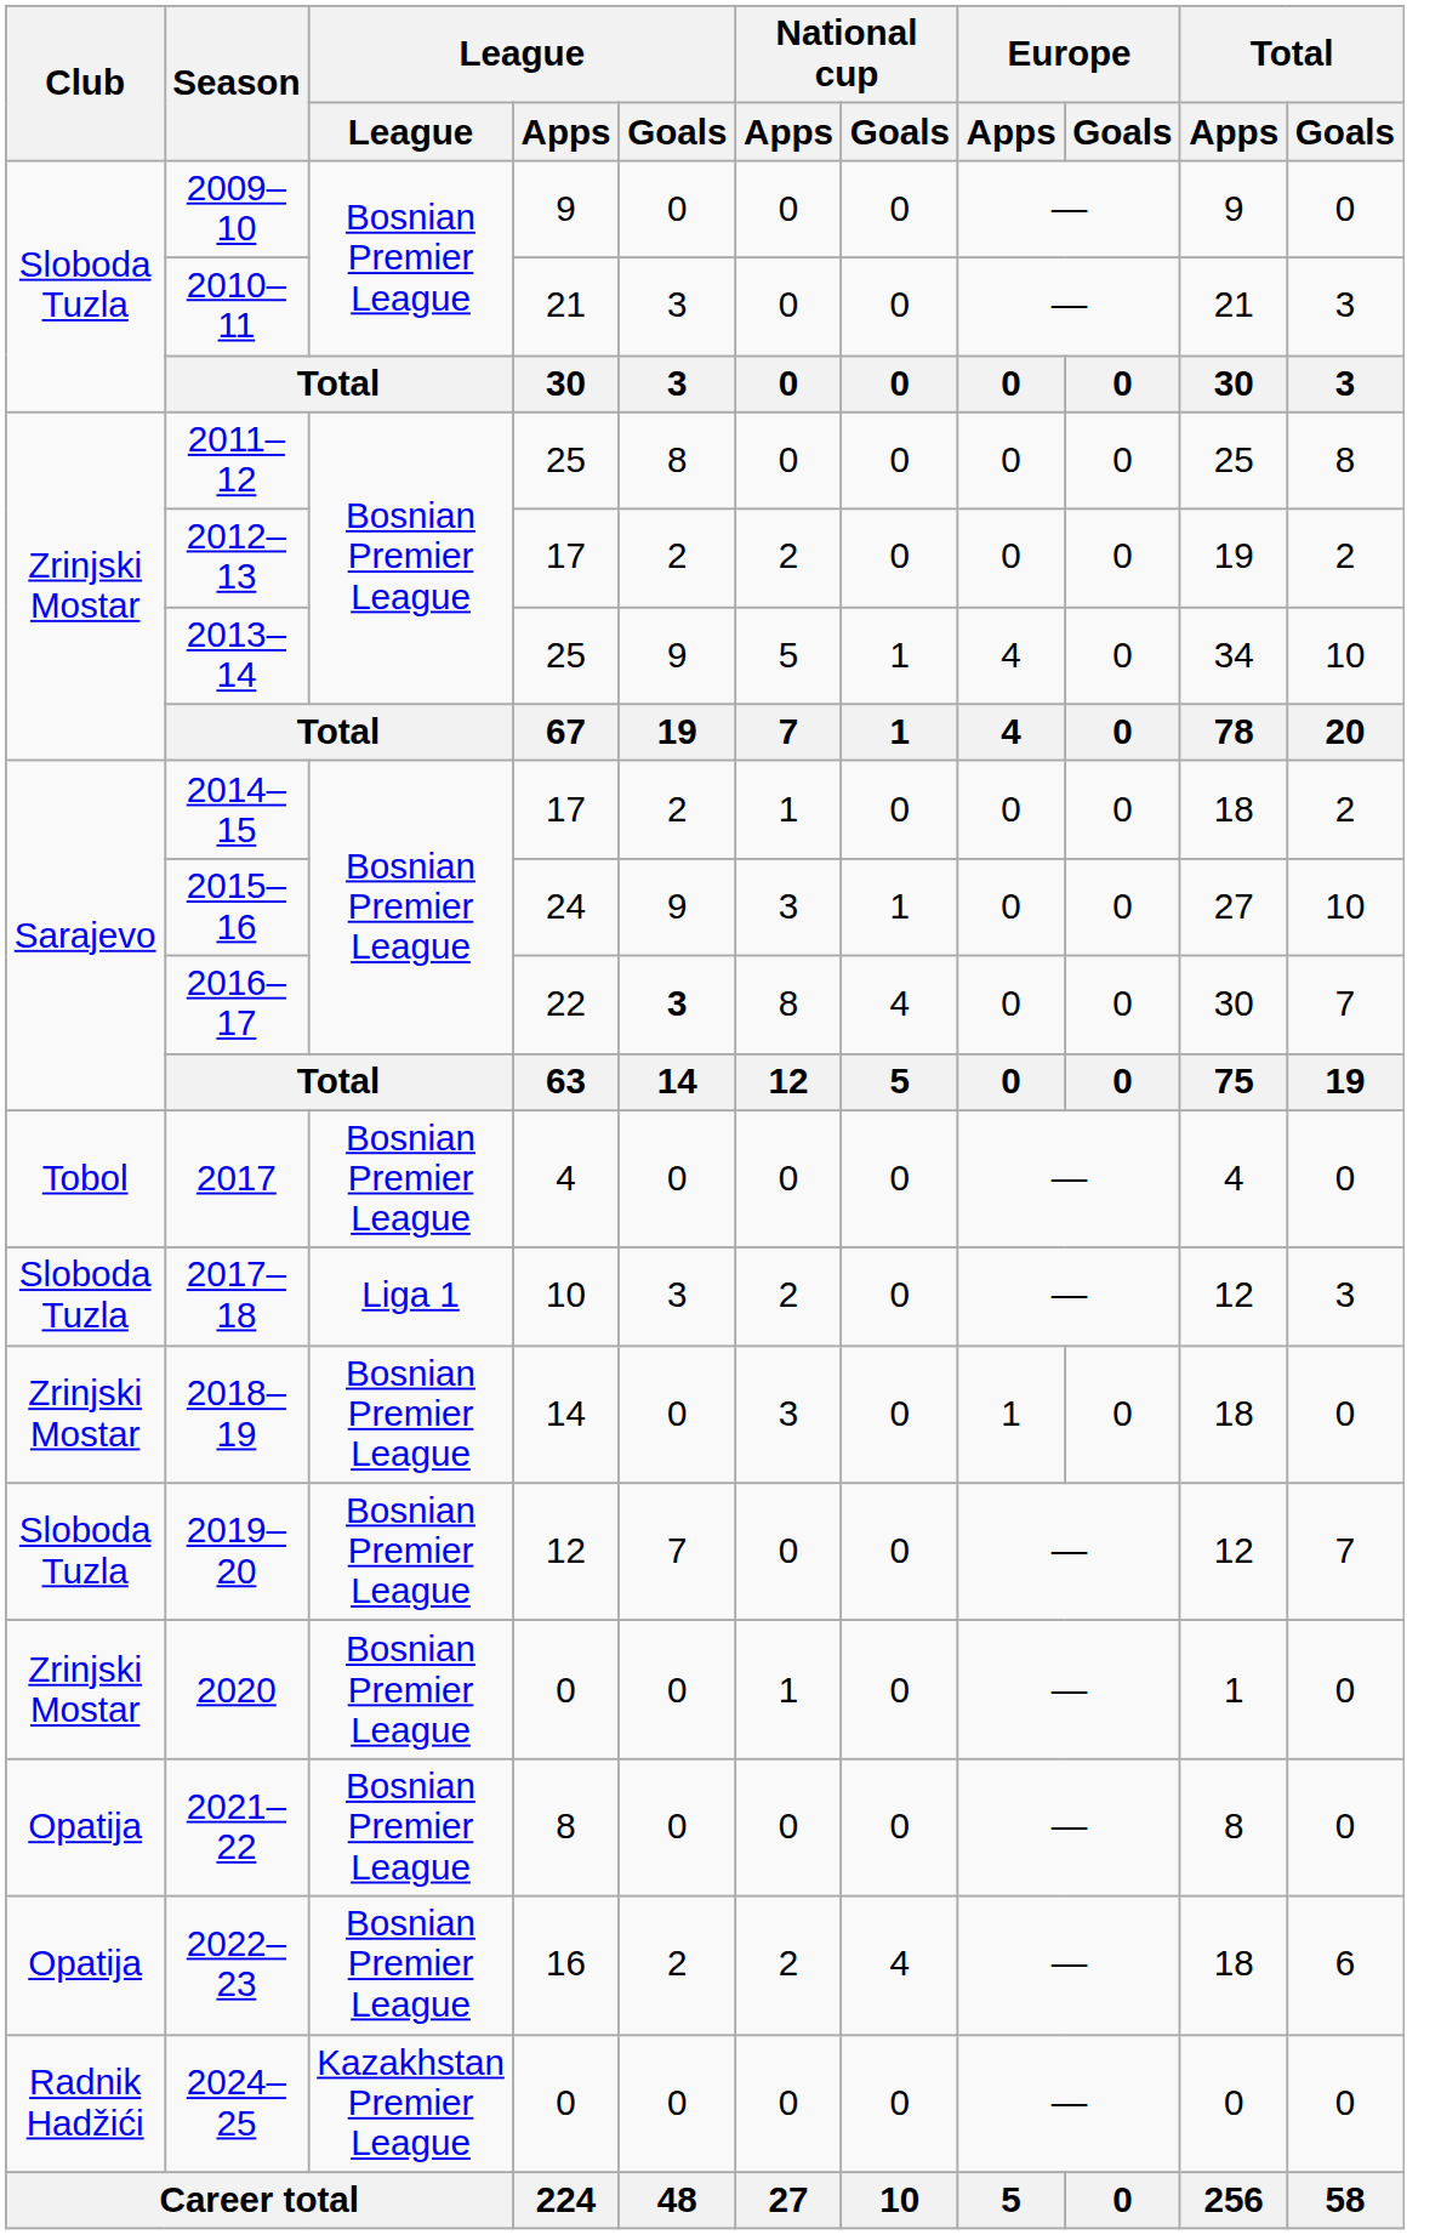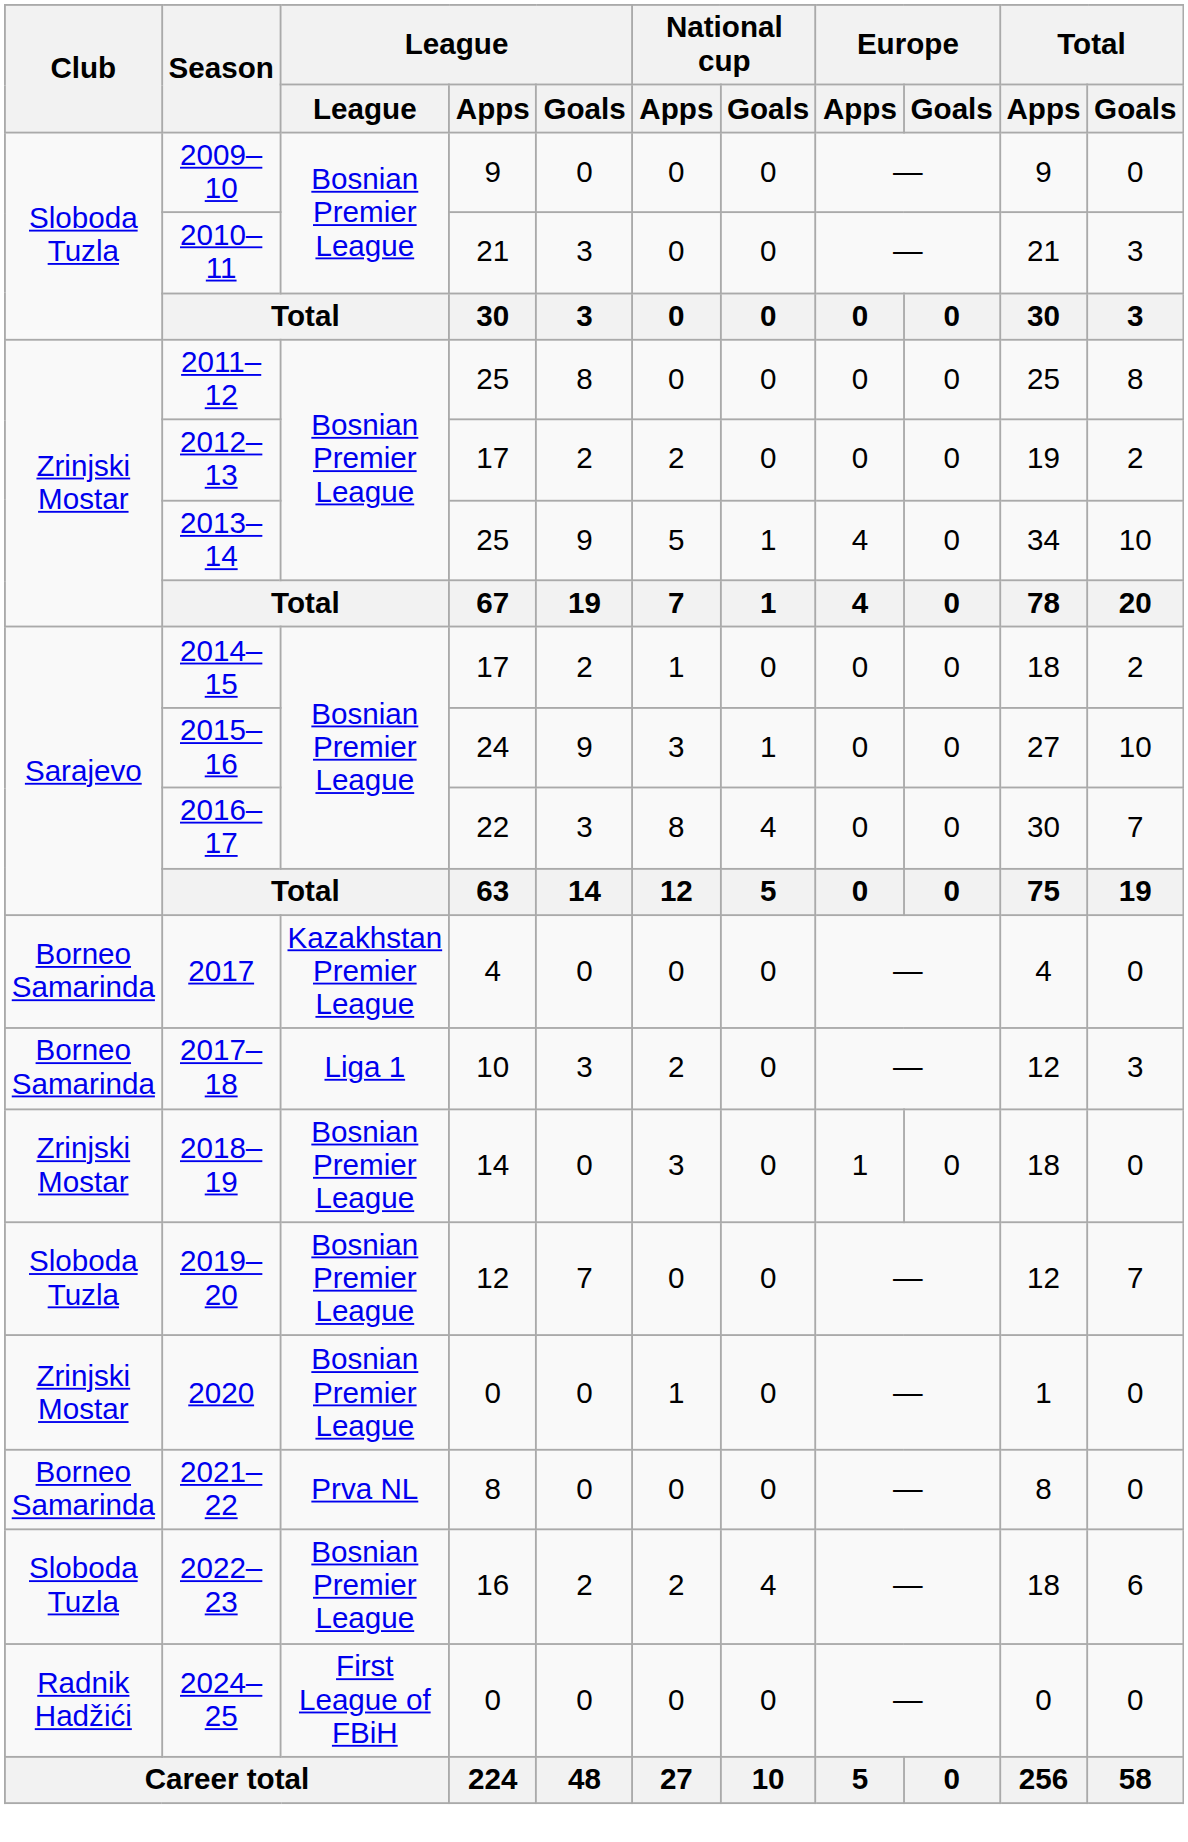2016–17 | League / Goals: bold -> normal
2017 | Club: Tobol -> Borneo Samarinda
2017 | League: Bosnian Premier League -> Kazakhstan Premier League
2017–18 | Club: Sloboda Tuzla -> Borneo Samarinda
2021–22 | Club: Opatija -> Borneo Samarinda
2021–22 | League: Bosnian Premier League -> Prva NL
2022–23 | Club: Opatija -> Sloboda Tuzla
2024–25 | League: Kazakhstan Premier League -> First League of FBiH
